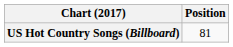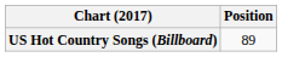US Hot Country Songs (Billboard) | Position: 81 -> 89
